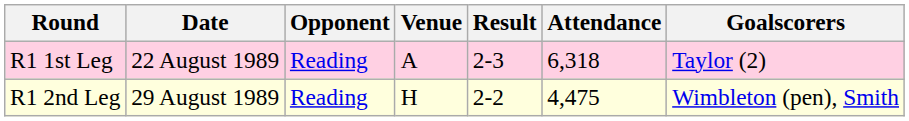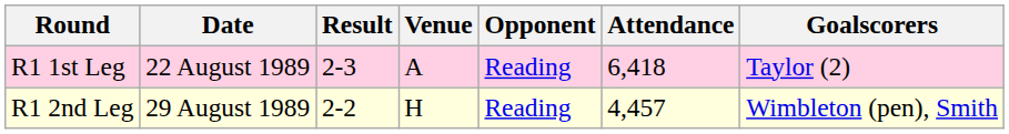columns swapped: Opponent <-> Result
R1 1st Leg | Attendance: 6,318 -> 6,418
R1 2nd Leg | Attendance: 4,475 -> 4,457
